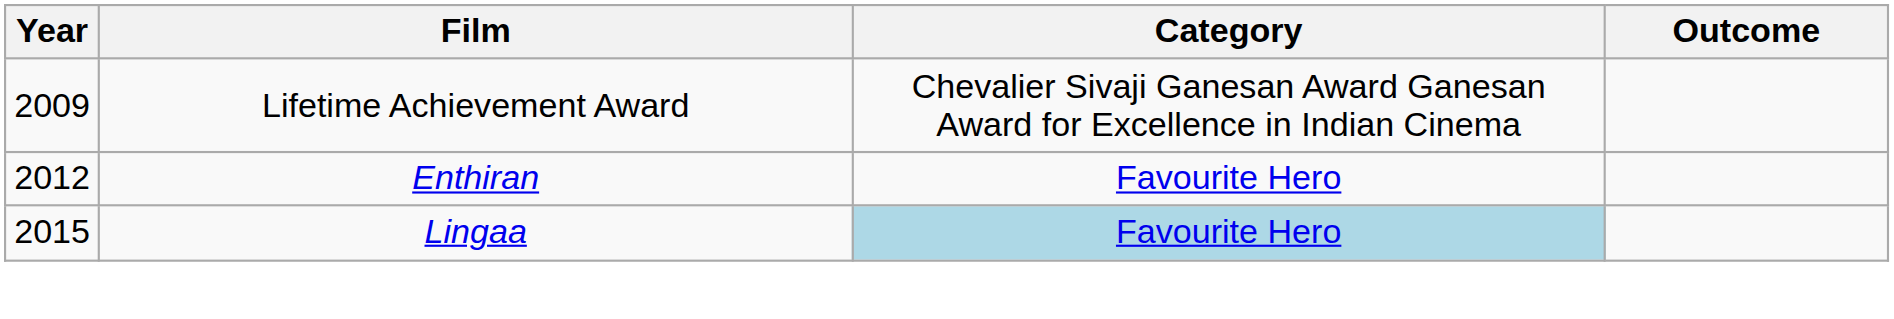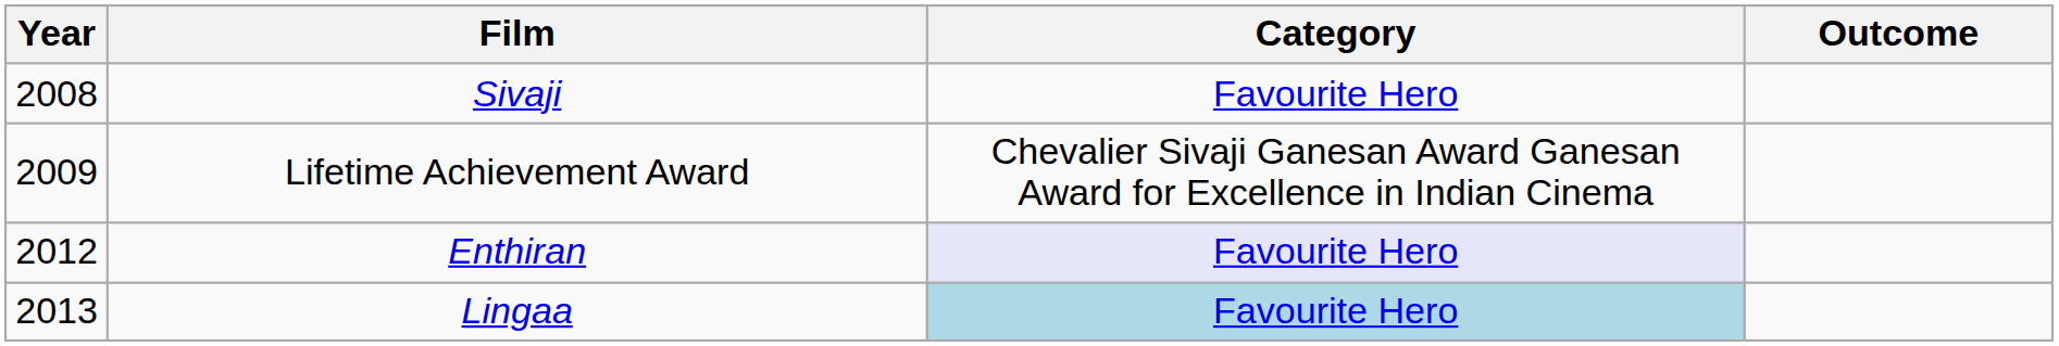+ row: 2008 | Sivaji | Favourite Hero
Enthiran | Category: no background -> lavender background
Lingaa | Year: 2015 -> 2013
